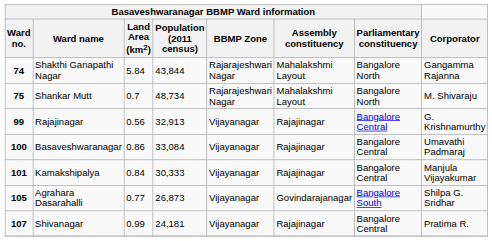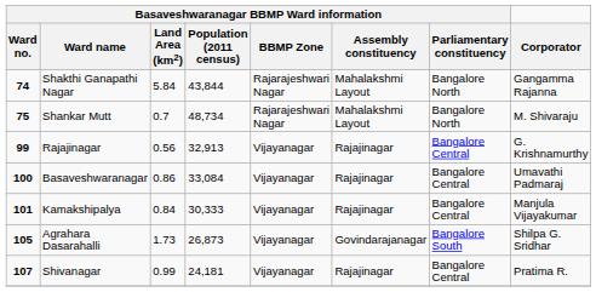Agrahara Dasarahalli | Basaveshwaranagar BBMP Ward information / Land Area (km2): 0.77 -> 1.73
